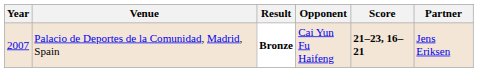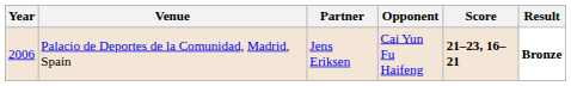columns swapped: Partner <-> Result
Palacio de Deportes de la Comunidad, Madrid, Spain | Year: 2007 -> 2006
